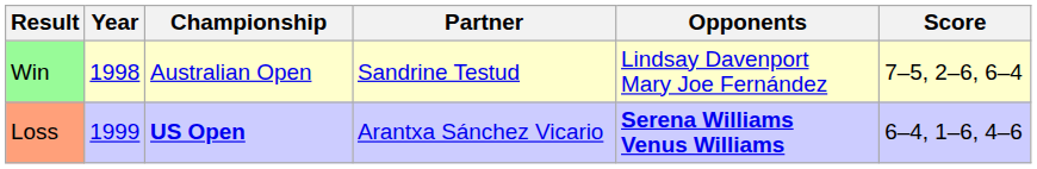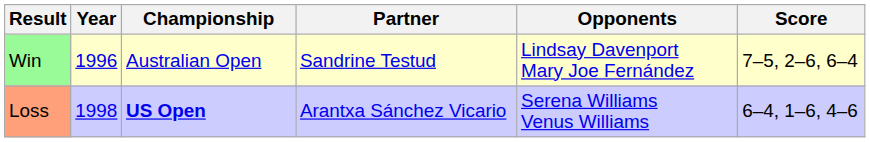Win | Year: 1998 -> 1996
Loss | Year: 1999 -> 1998
Loss | Opponents: bold -> normal
